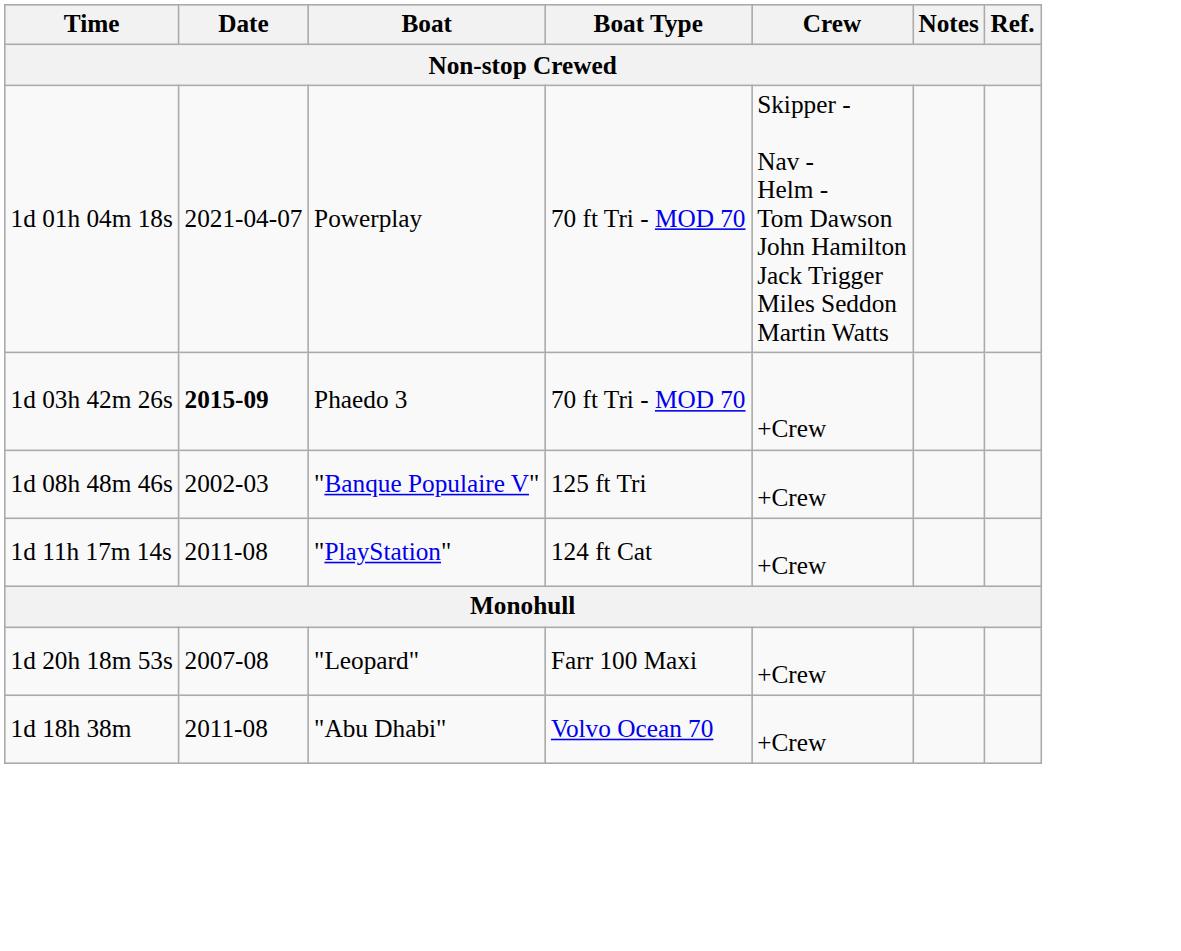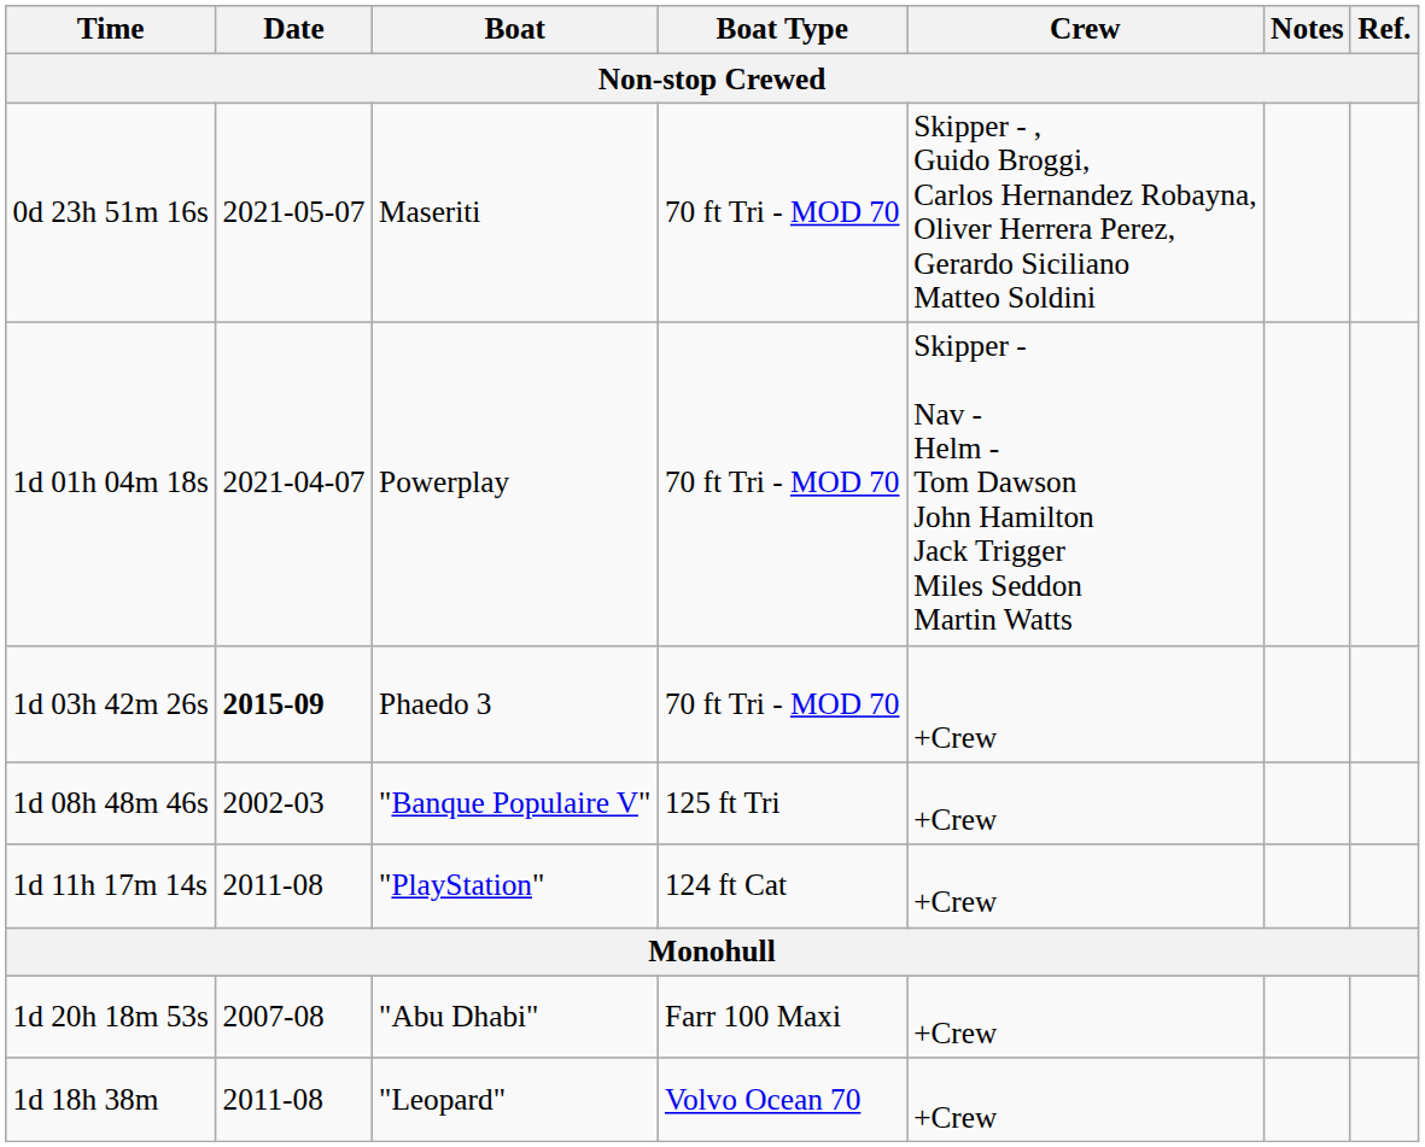+ row: 0d 23h 51m 16s | 2021-05-07 | Maseriti | 70 ft Tri - MOD 70 | Skipper - , Guido Broggi, Carlos Hernandez Robayna, Oliver Herrera Perez, Gerardo Siciliano Matteo Soldini
1d 20h 18m 53s | Boat: "Leopard" -> "Abu Dhabi"
1d 18h 38m | Boat: "Abu Dhabi" -> "Leopard"
